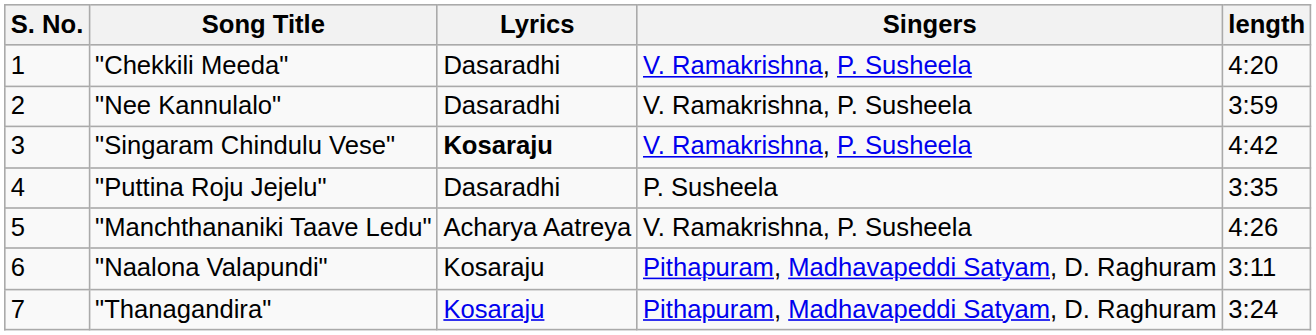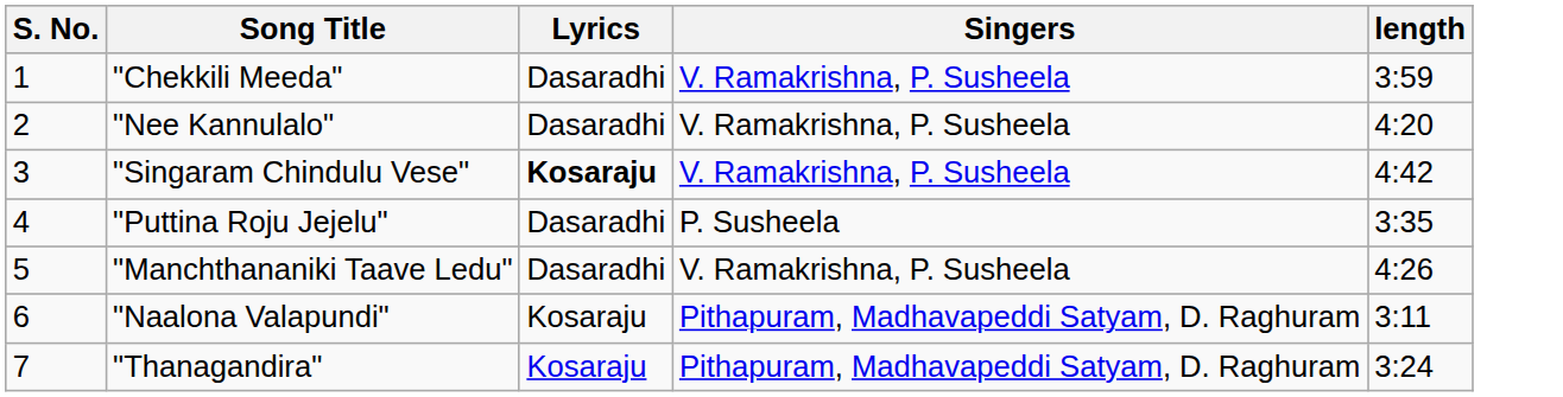"Chekkili Meeda" | length: 4:20 -> 3:59
"Nee Kannulalo" | length: 3:59 -> 4:20
"Manchthananiki Taave Ledu" | Lyrics: Acharya Aatreya -> Dasaradhi
